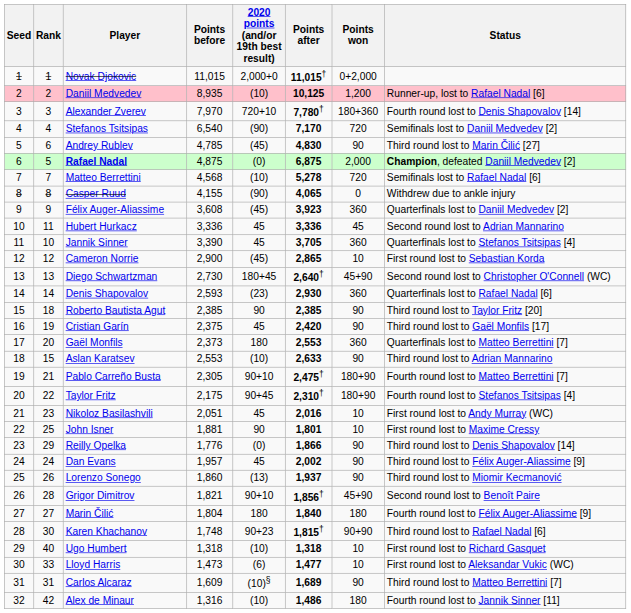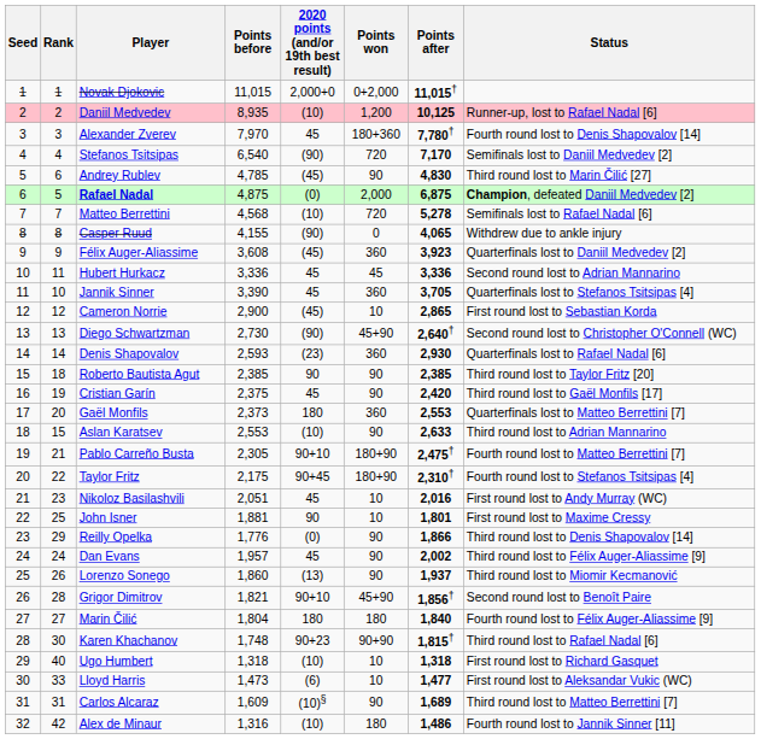columns swapped: Points won <-> Points after
Alexander Zverev | 2020 points (and/or 19th best result): 720+10 -> 45
Diego Schwartzman | 2020 points (and/or 19th best result): 180+45 -> (90)
